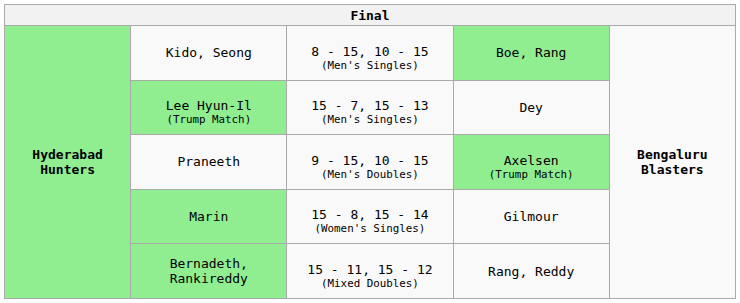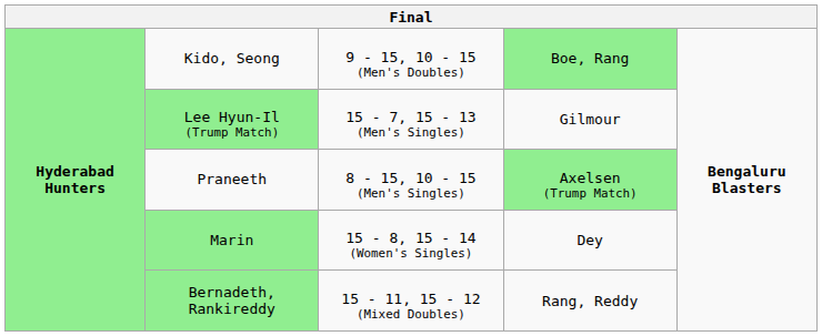Kido, Seong | column 3: 8 - 15, 10 - 15 (Men's Singles) -> 9 - 15, 10 - 15 (Men's Doubles)
Lee Hyun-Il (Trump Match) | column 4: Dey -> Gilmour
Praneeth | column 3: 9 - 15, 10 - 15 (Men's Doubles) -> 8 - 15, 10 - 15 (Men's Singles)
Marin | column 4: Gilmour -> Dey
